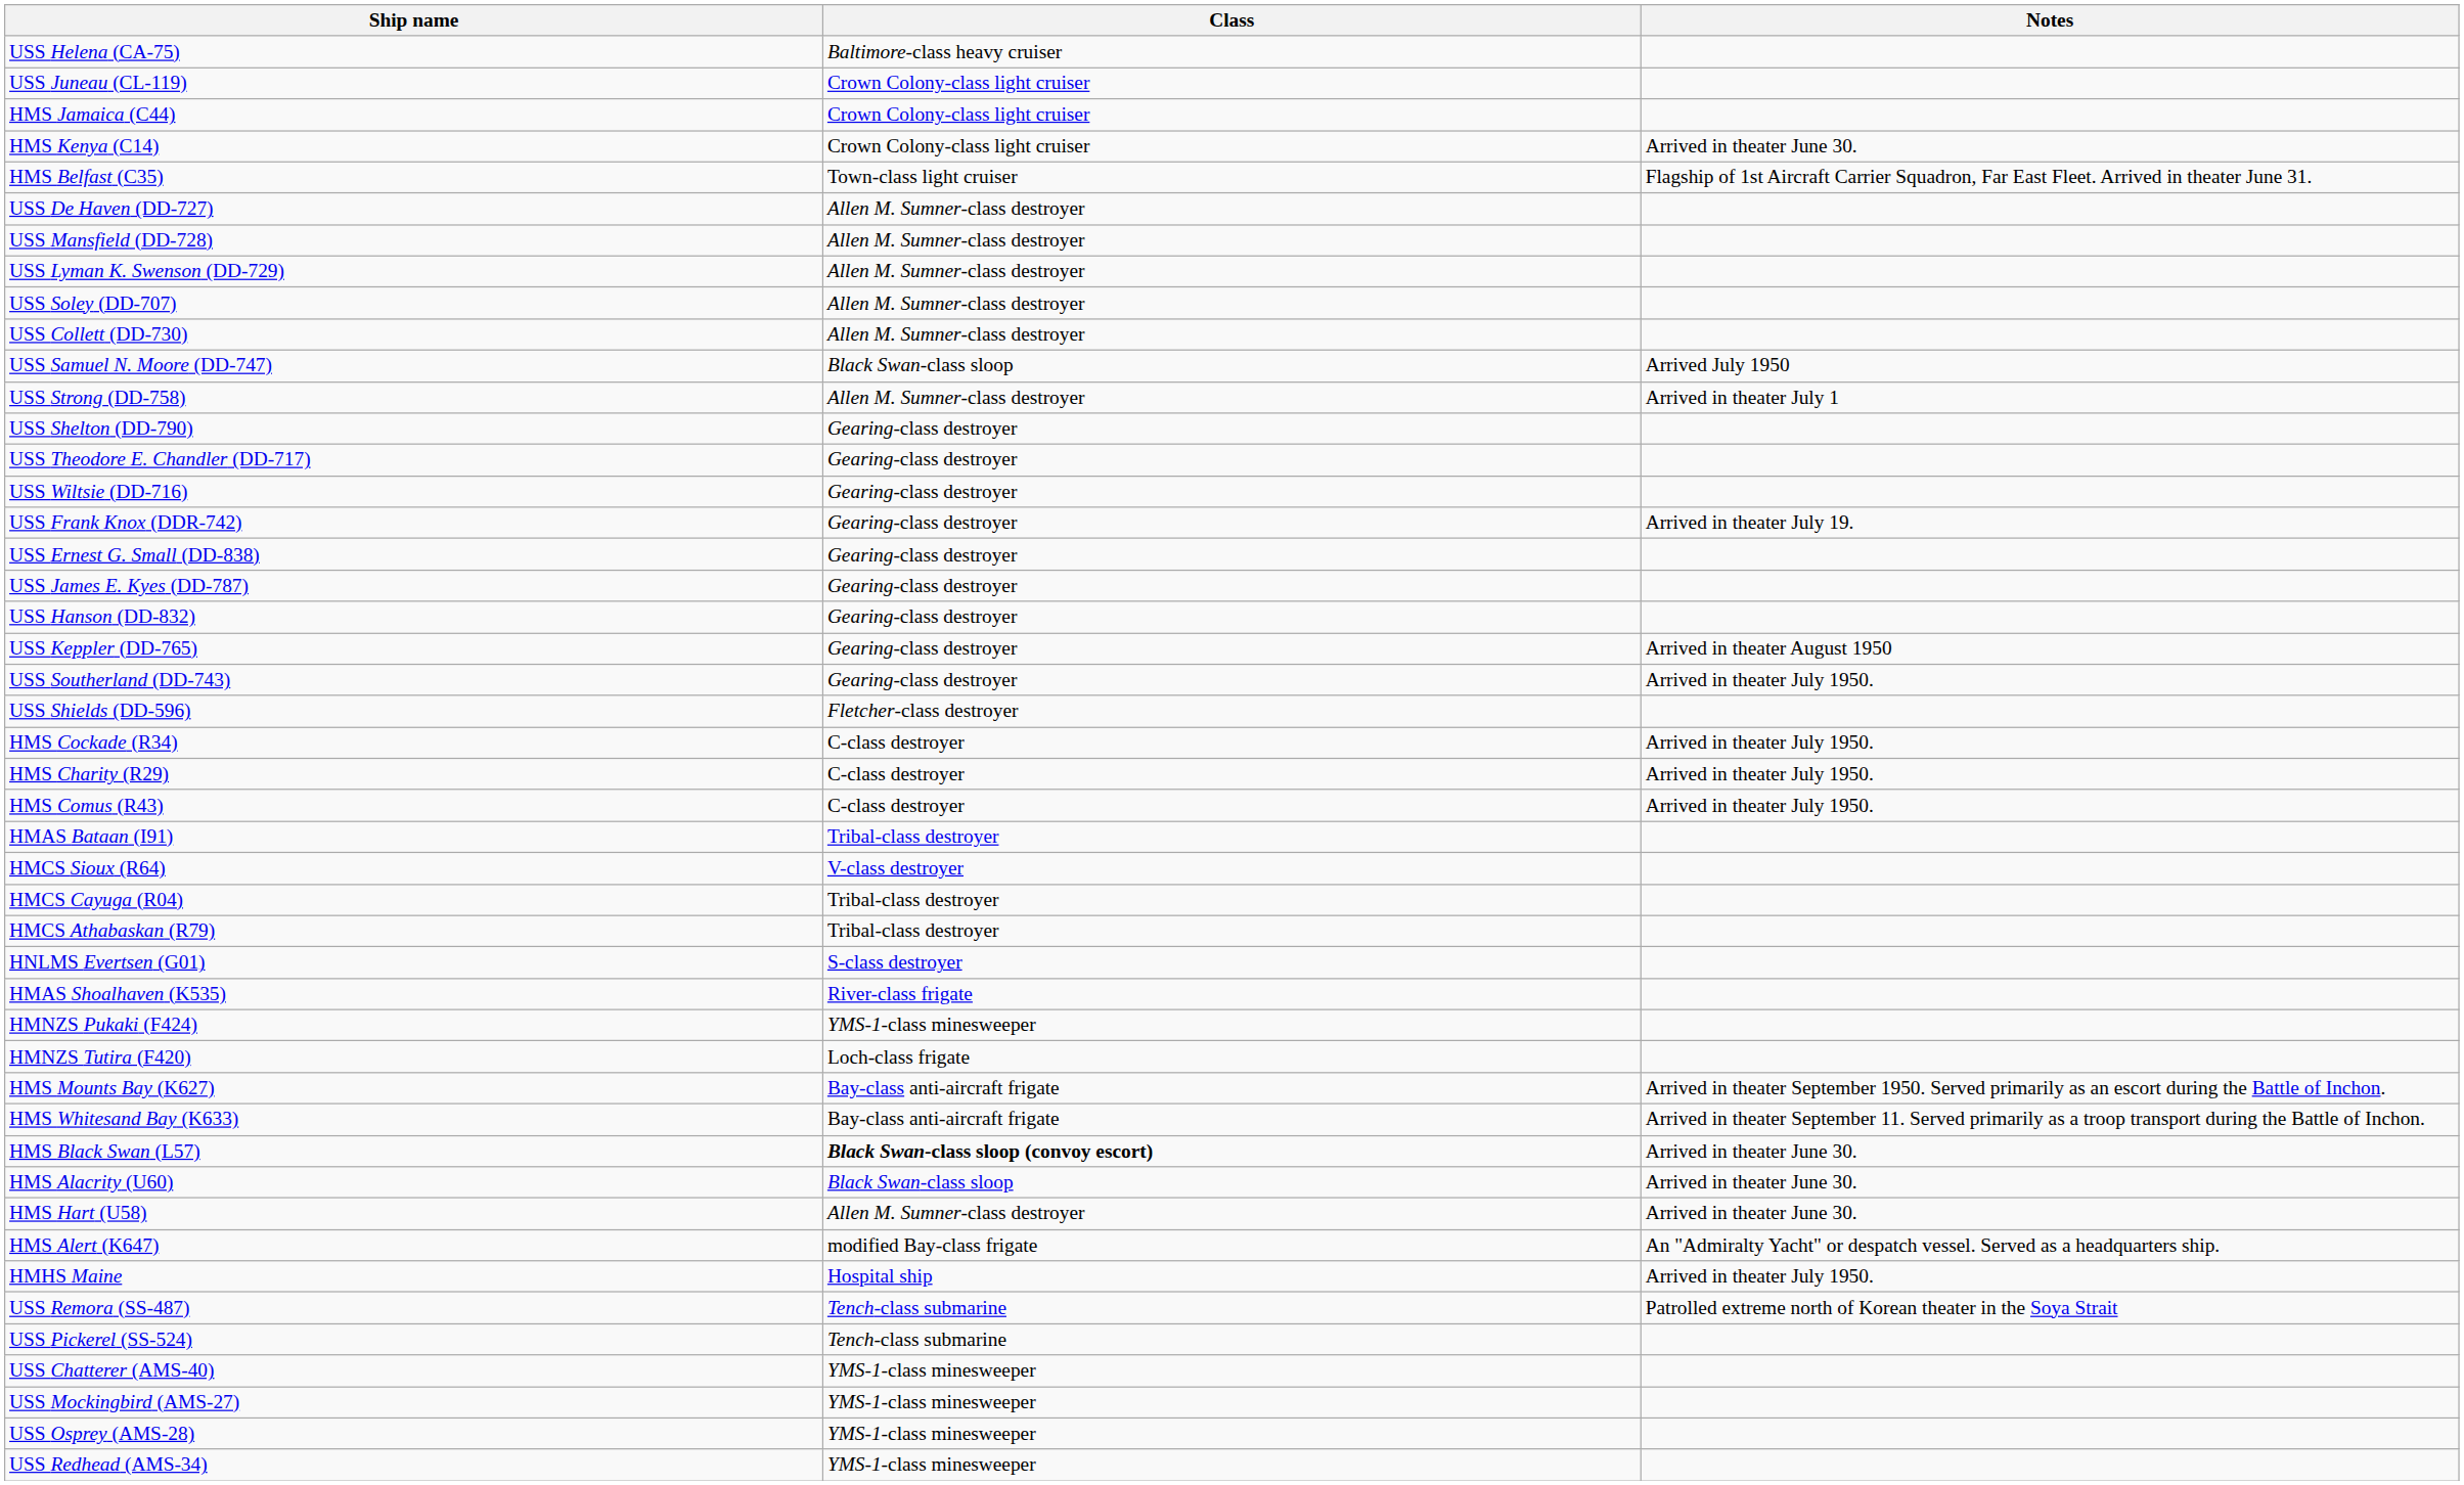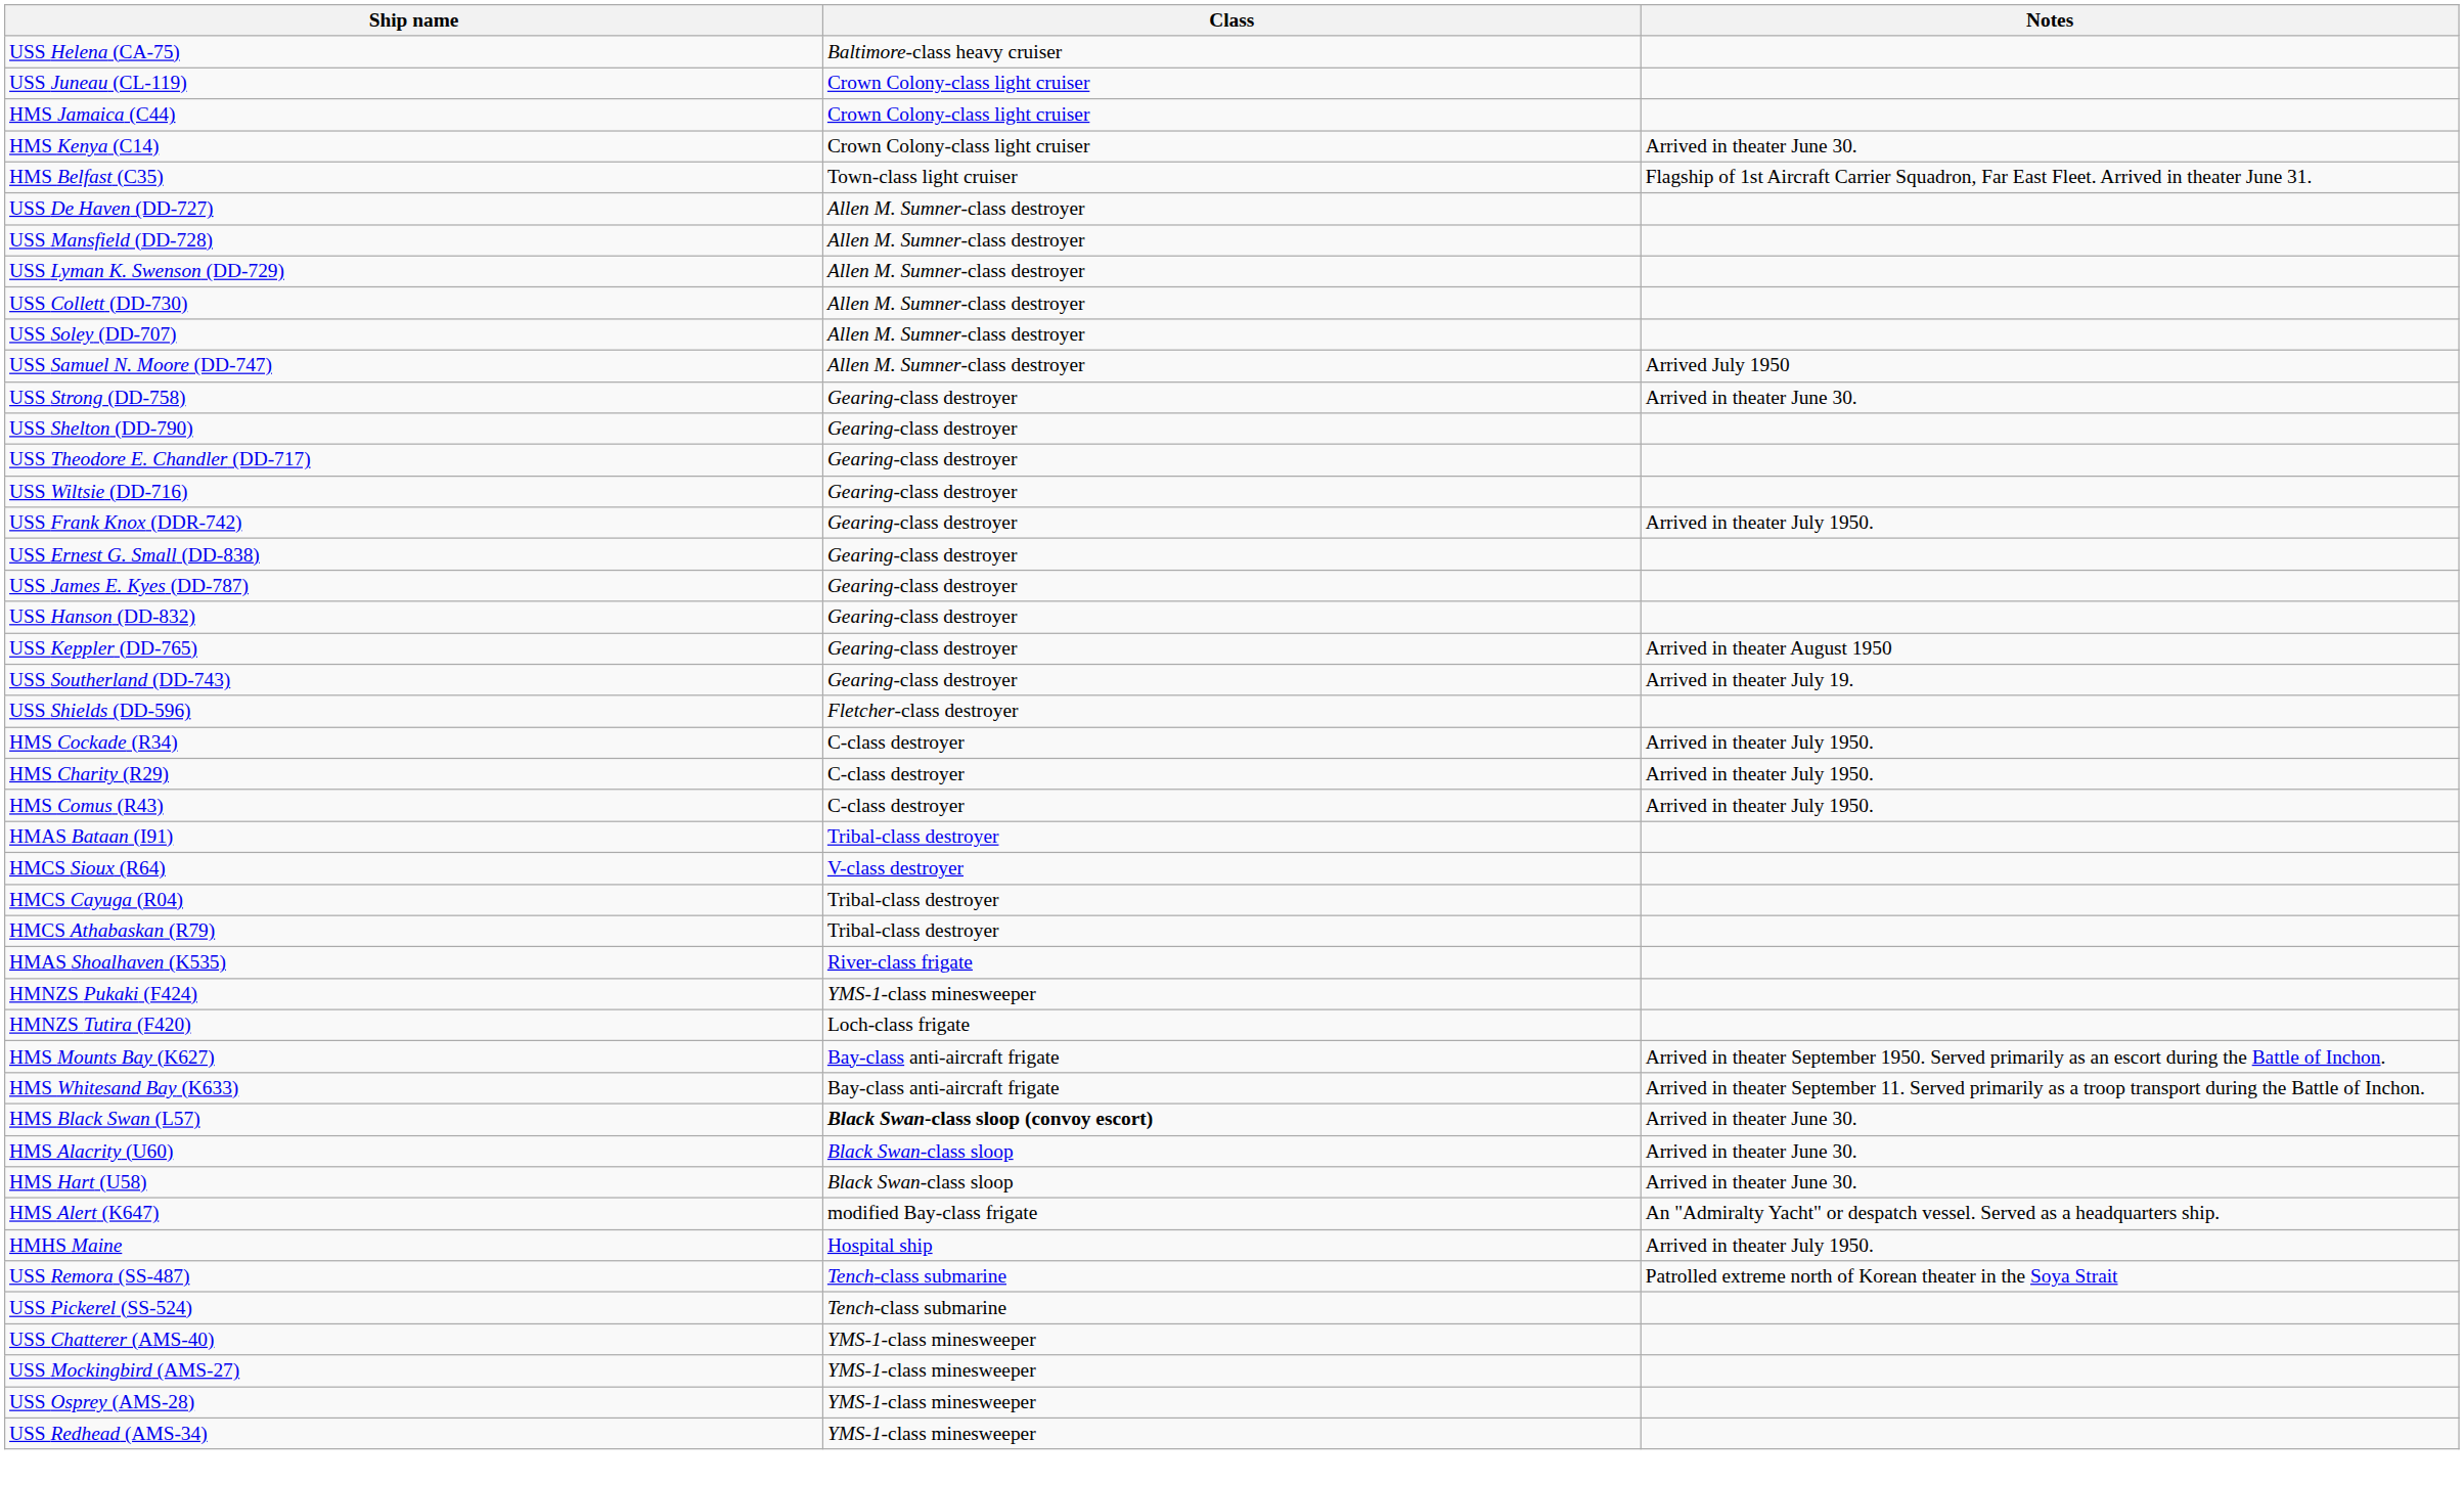rows swapped: USS Soley (DD-707) <-> USS Collett (DD-730)
USS Samuel N. Moore (DD-747) | Class: Black Swan-class sloop -> Allen M. Sumner-class destroyer
USS Strong (DD-758) | Class: Allen M. Sumner-class destroyer -> Gearing-class destroyer
USS Strong (DD-758) | Notes: Arrived in theater July 1 -> Arrived in theater June 30.
USS Frank Knox (DDR-742) | Notes: Arrived in theater July 19. -> Arrived in theater July 1950.
USS Southerland (DD-743) | Notes: Arrived in theater July 1950. -> Arrived in theater July 19.
- row: HNLMS Evertsen (G01) | S-class destroyer
HMS Hart (U58) | Class: Allen M. Sumner-class destroyer -> Black Swan-class sloop
